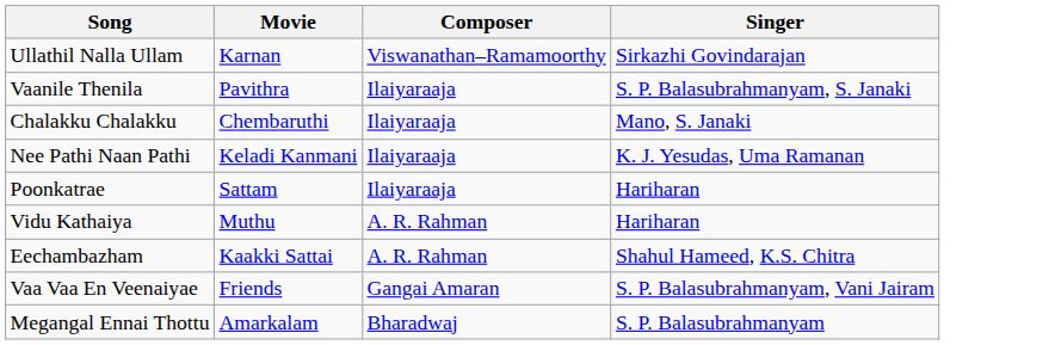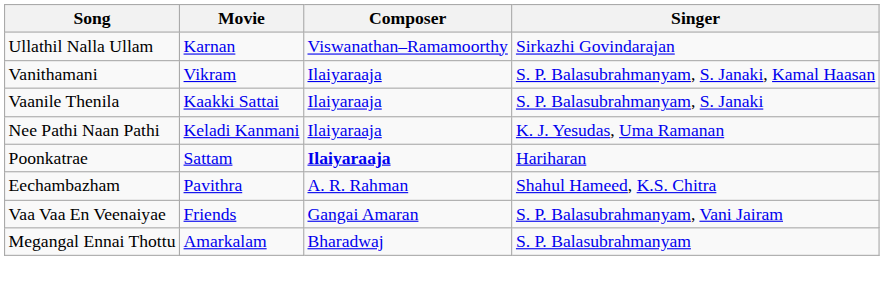+ row: Vanithamani | Vikram | Ilaiyaraaja | S. P. Balasubrahmanyam, S. Janaki, Kamal Haasan
Vaanile Thenila | Movie: Pavithra -> Kaakki Sattai
- row: Chalakku Chalakku | Chembaruthi | Ilaiyaraaja | Mano, S. Janaki
Poonkatrae | Composer: normal -> bold
- row: Vidu Kathaiya | Muthu | A. R. Rahman | Hariharan
Eechambazham | Movie: Kaakki Sattai -> Pavithra
